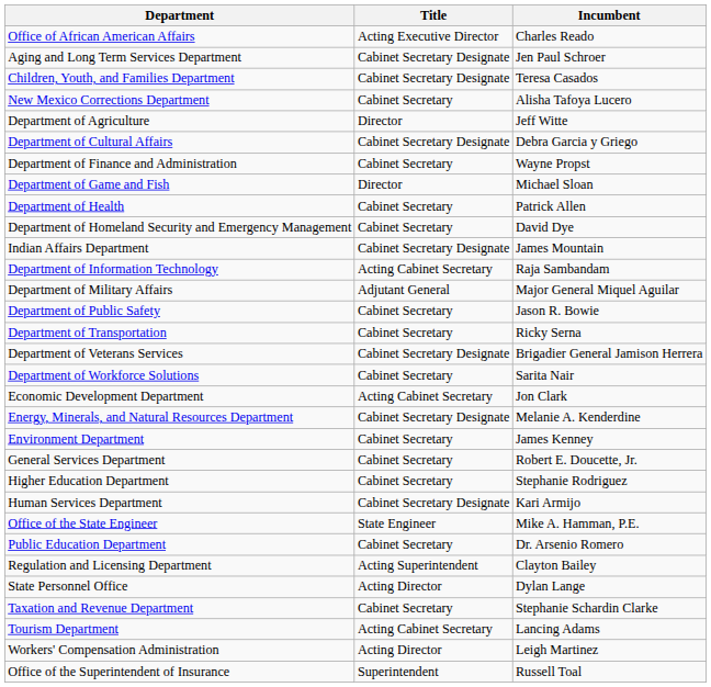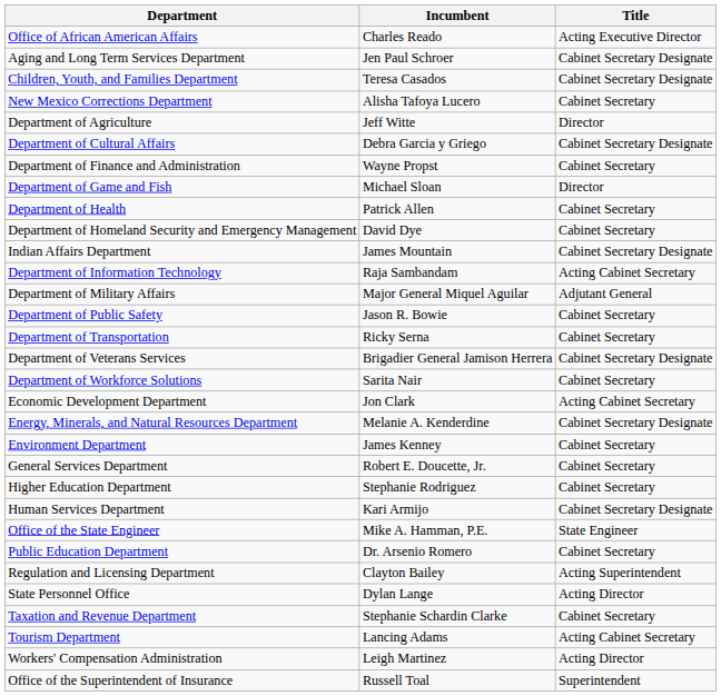columns swapped: Title <-> Incumbent
